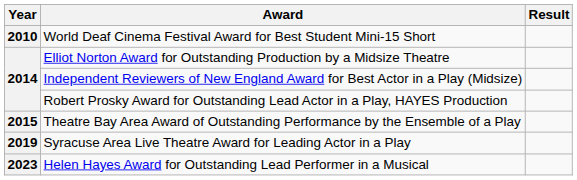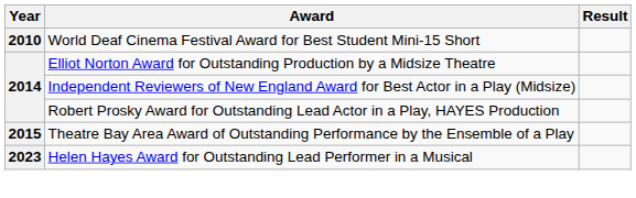- row: 2019 | Syracuse Area Live Theatre Award for Leading Actor in a Play
